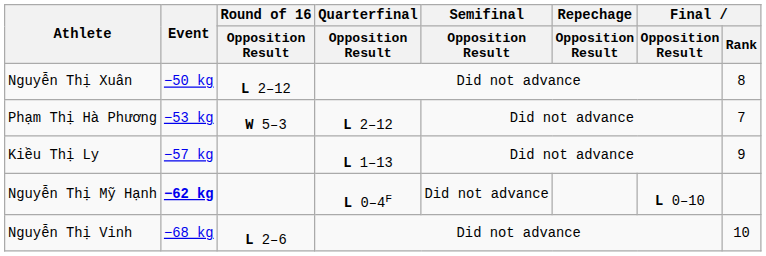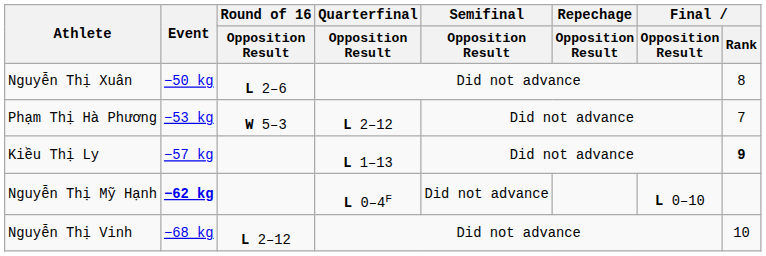Nguyễn Thị Xuân | Round of 16 / Opposition Result: L 2–12 -> L 2–6
Kiều Thị Ly | Final / Rank: normal -> bold
Nguyễn Thị Vinh | Round of 16 / Opposition Result: L 2–6 -> L 2–12
